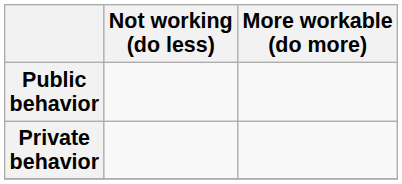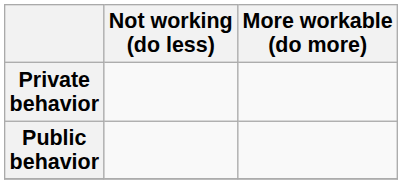rows swapped: Public behavior <-> Private behavior
